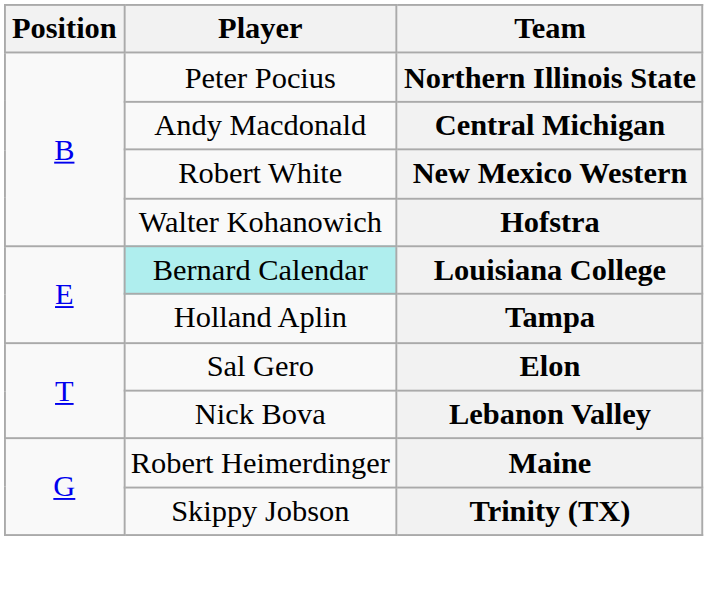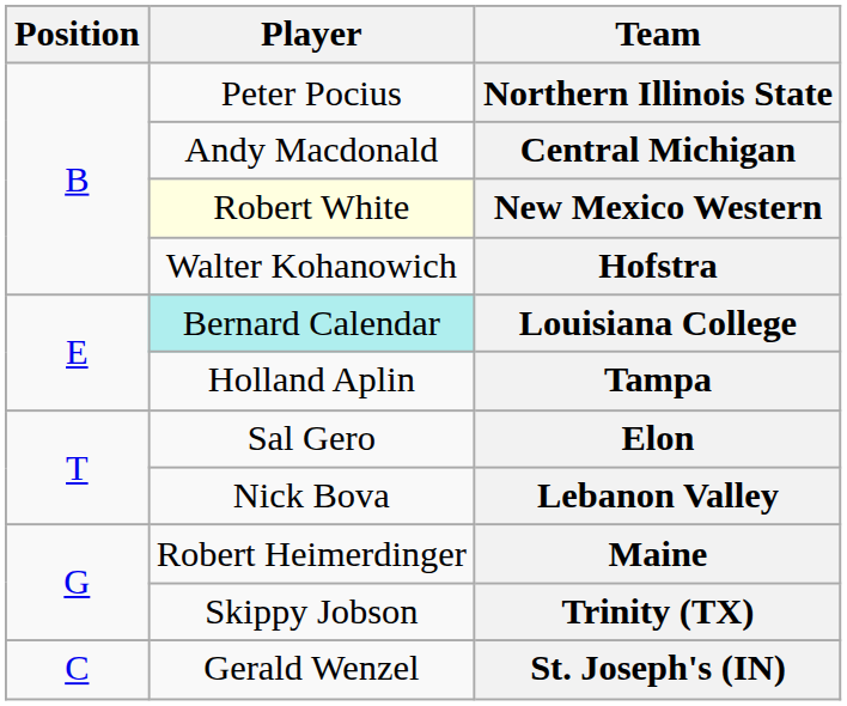New Mexico Western | Player: no background -> lightyellow background
+ row: C | Gerald Wenzel | St. Joseph's (IN)
